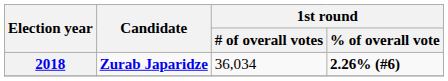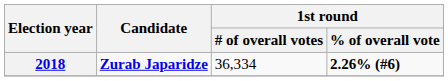2018 | 1st round / # of overall votes: 36,034 -> 36,334
